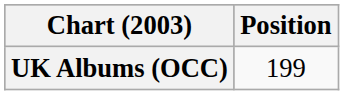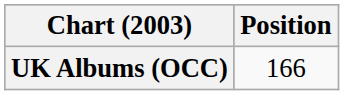UK Albums (OCC) | Position: 199 -> 166
